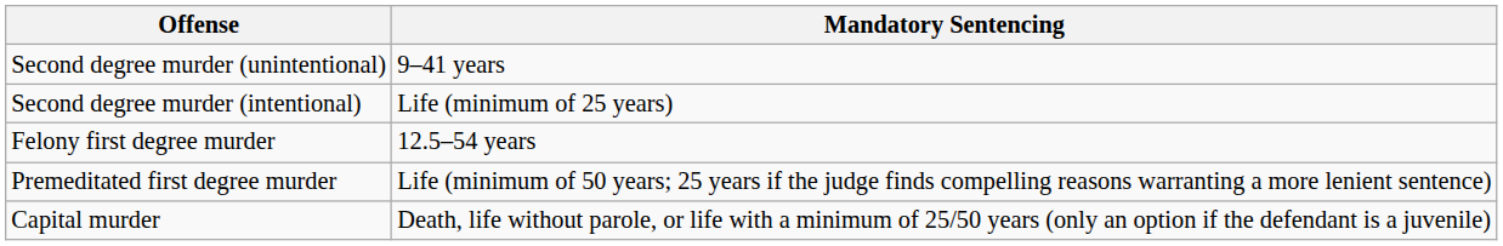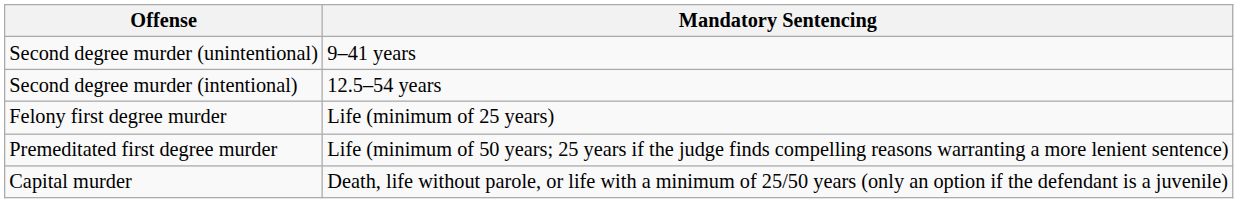Second degree murder (intentional) | Mandatory Sentencing: Life (minimum of 25 years) -> 12.5–54 years
Felony first degree murder | Mandatory Sentencing: 12.5–54 years -> Life (minimum of 25 years)
